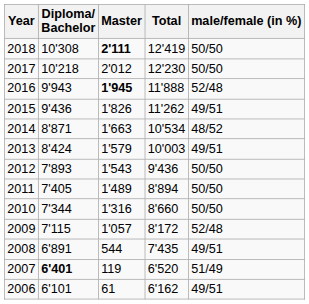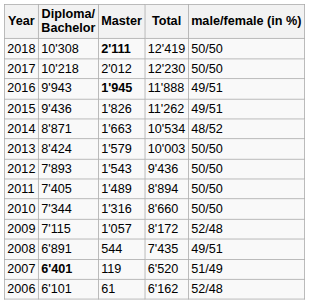2016 | male/female (in %): 52/48 -> 49/51
2013 | male/female (in %): 49/51 -> 50/50
2006 | male/female (in %): 49/51 -> 52/48
